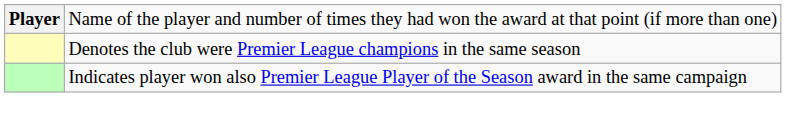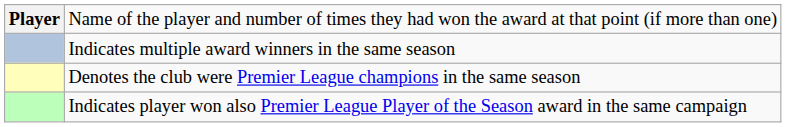+ row: Indicates multiple award winners in the same season
